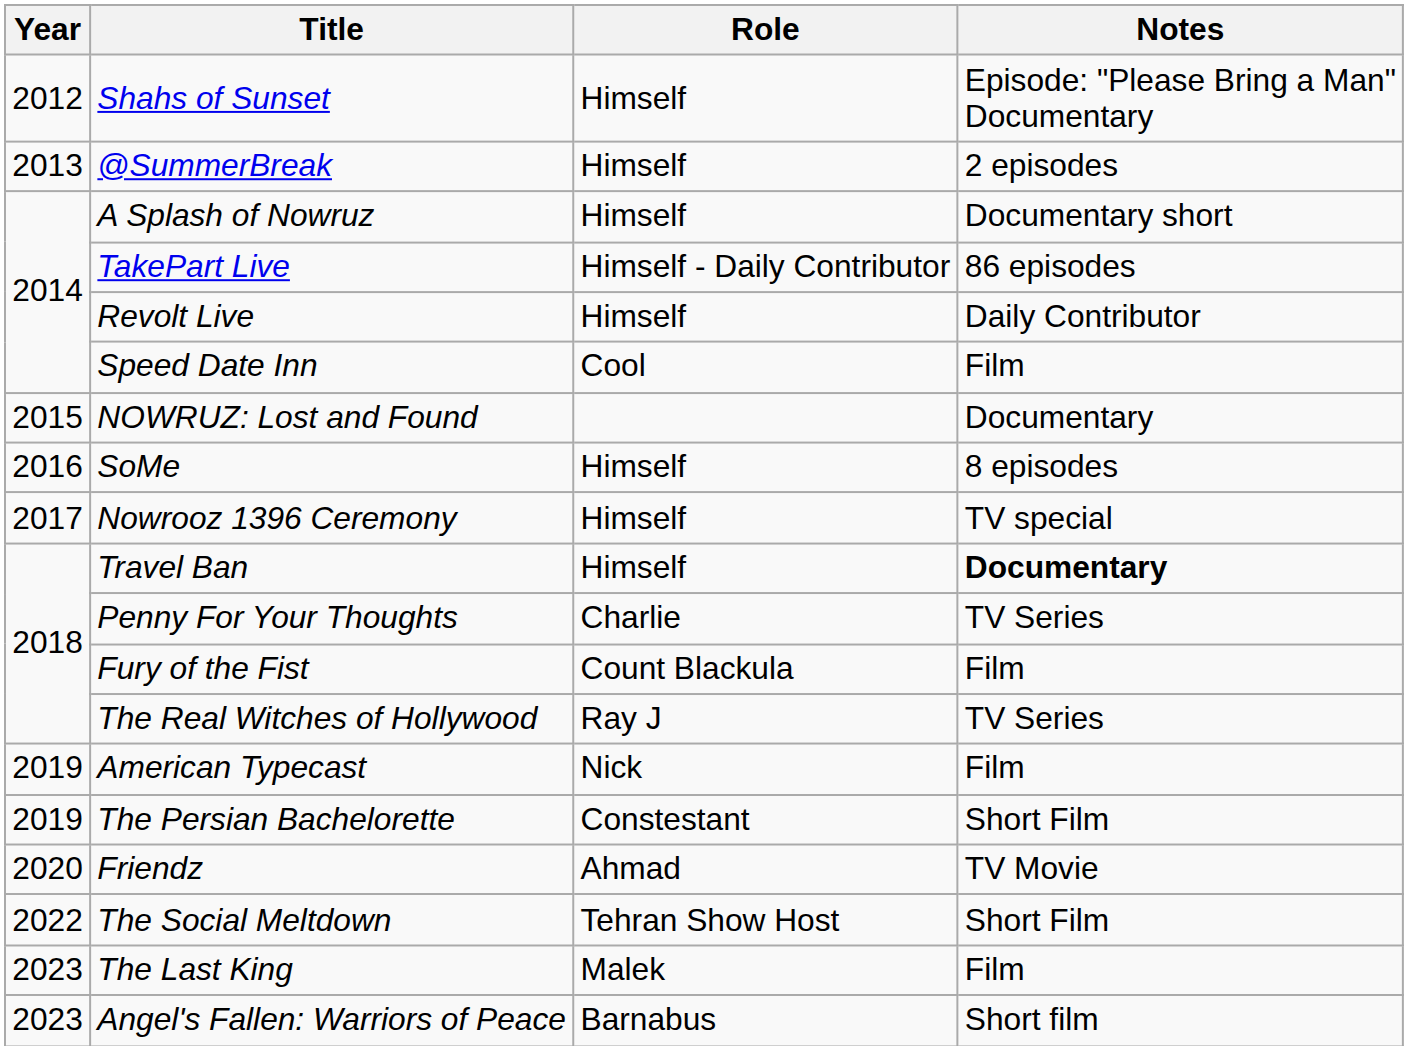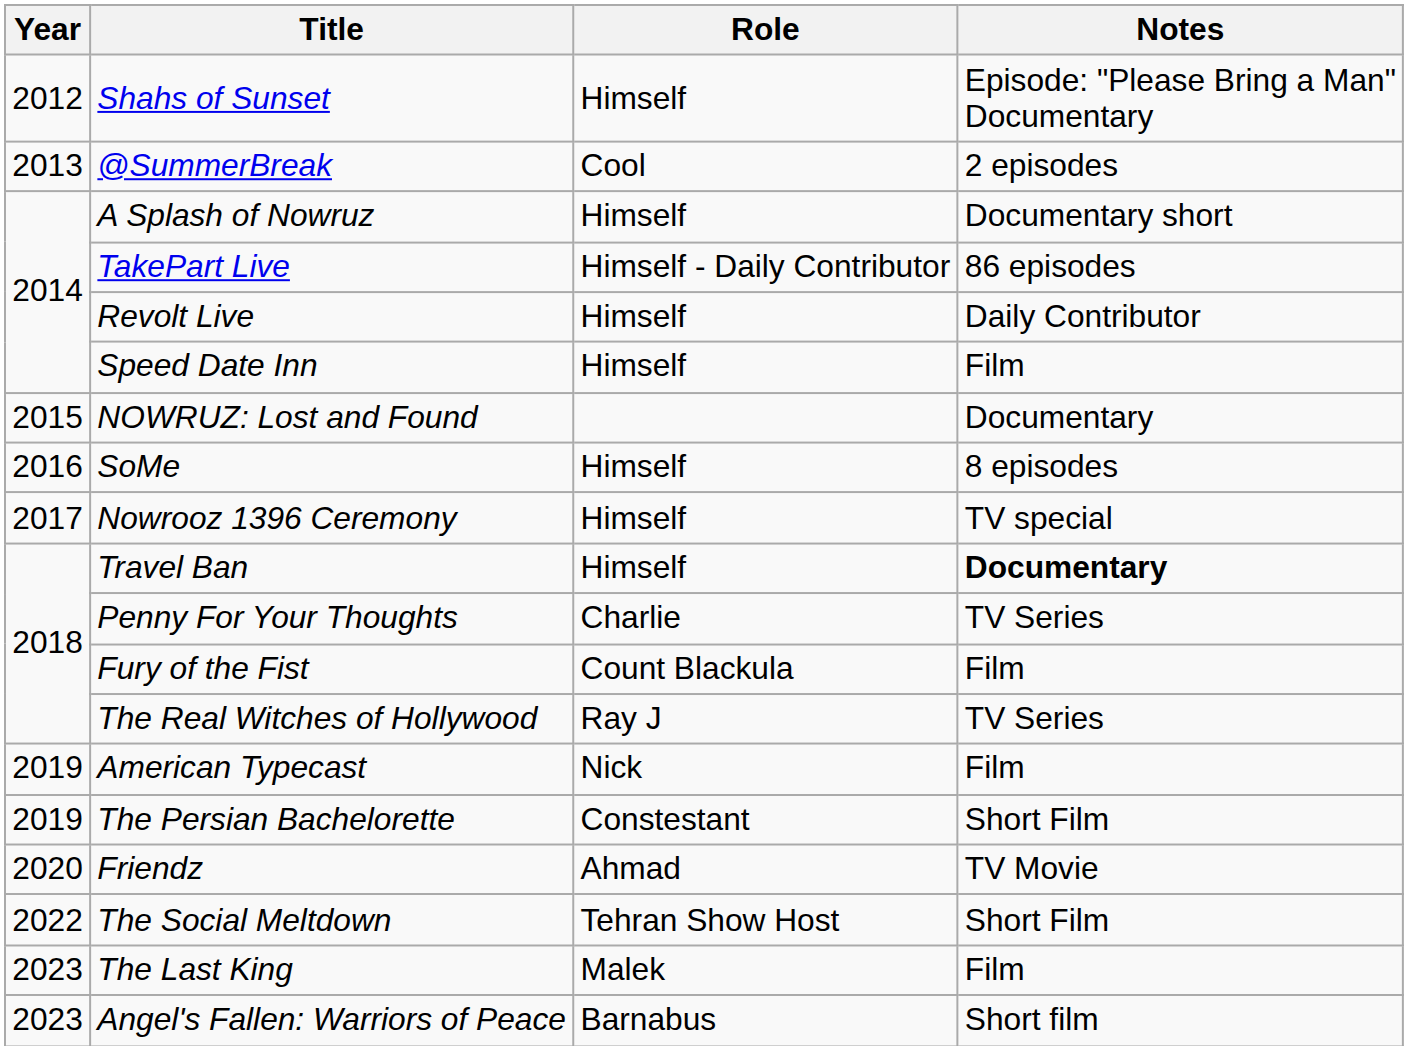@SummerBreak | Role: Himself -> Cool
Speed Date Inn | Role: Cool -> Himself
